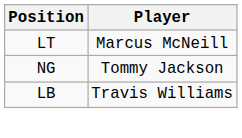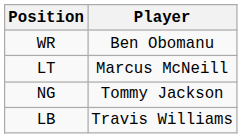+ row: WR | Ben Obomanu
